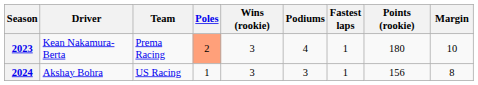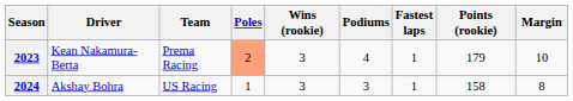2023 | Points (rookie): 180 -> 179
2024 | Points (rookie): 156 -> 158
